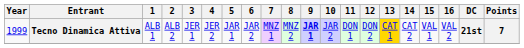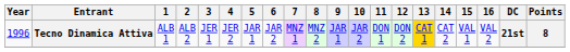Tecno Dinamica Attiva | Year: 1999 -> 1996
Tecno Dinamica Attiva | 9: bold -> normal
Tecno Dinamica Attiva | Points: 7 -> 8
